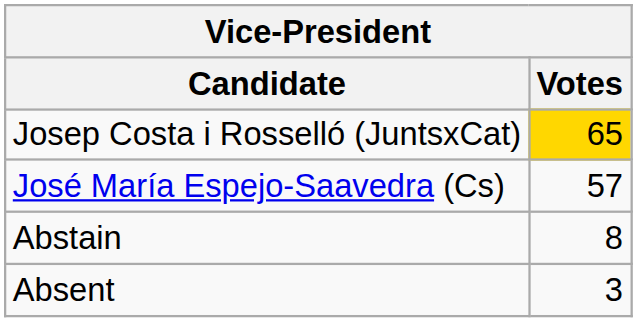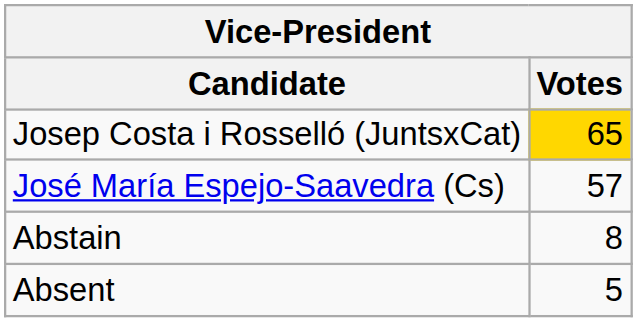Absent | Votes: 3 -> 5
